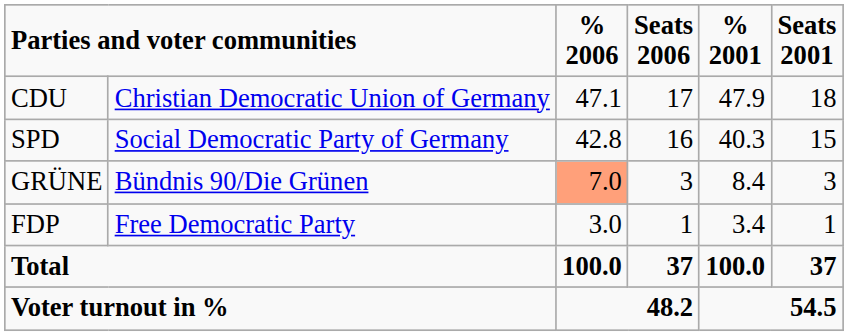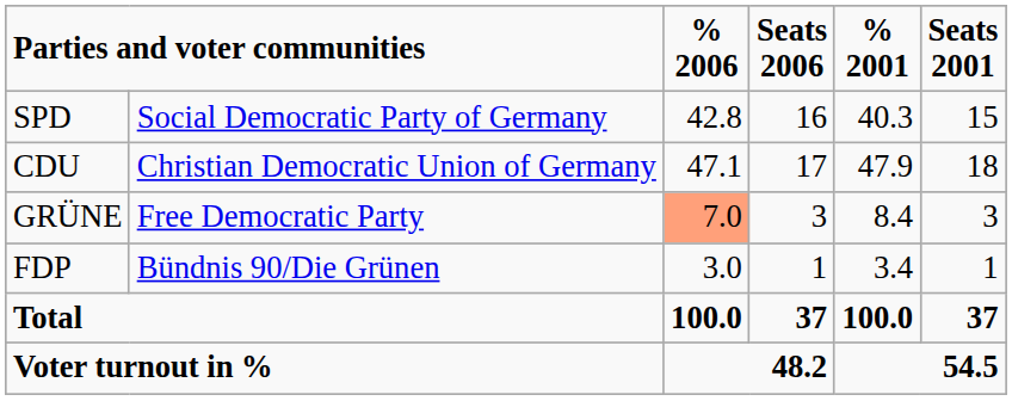rows swapped: CDU <-> SPD
GRÜNE | column 2: Bündnis 90/Die Grünen -> Free Democratic Party
FDP | column 2: Free Democratic Party -> Bündnis 90/Die Grünen
